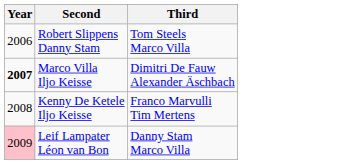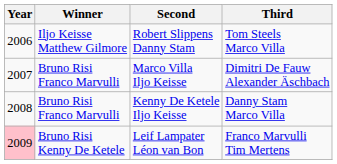+ column: Winner | Iljo Keisse Matthew Gilmore | Bruno Risi Franco Marvulli | Bruno Risi Franco Marvulli | Bruno Risi Kenny De Ketele
Marco Villa Iljo Keisse | Year: bold -> normal
Kenny De Ketele Iljo Keisse | Third: Franco Marvulli Tim Mertens -> Danny Stam Marco Villa
Leif Lampater Léon van Bon | Third: Danny Stam Marco Villa -> Franco Marvulli Tim Mertens
